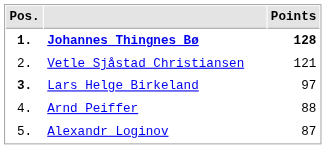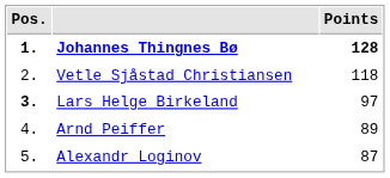Vetle Sjåstad Christiansen | Points: 121 -> 118
Arnd Peiffer | Points: 88 -> 89
